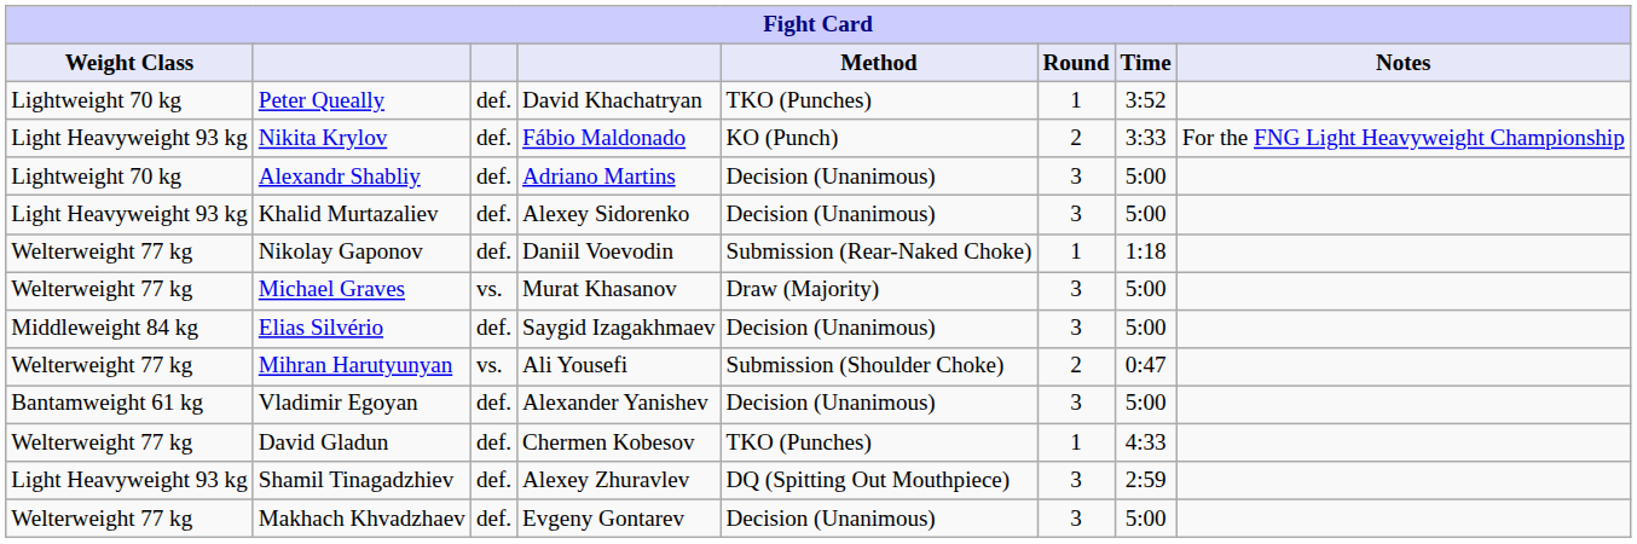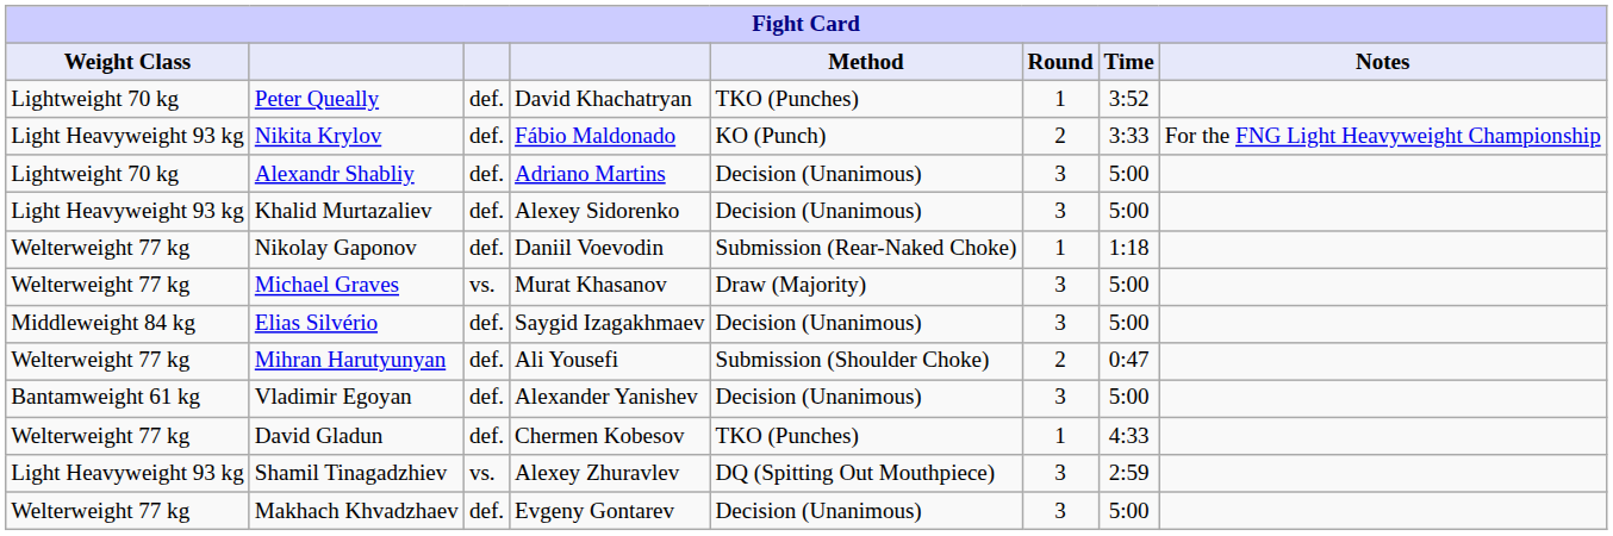Mihran Harutyunyan | column 3: vs. -> def.
Shamil Tinagadzhiev | column 3: def. -> vs.
